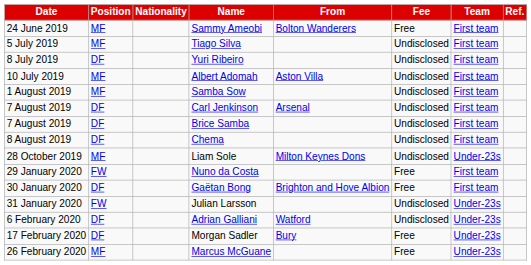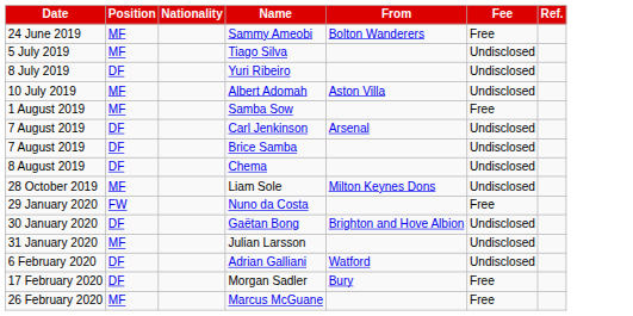- column: Team | First team | First team | First team | First team | First team | First team | First team | First team | Under-23s | First team | First team | Under-23s | Under-23s | Under-23s | Under-23s
Samba Sow | Fee: Undisclosed -> Free
Gaëtan Bong | Fee: Free -> Undisclosed
Julian Larsson | Position: FW -> MF
